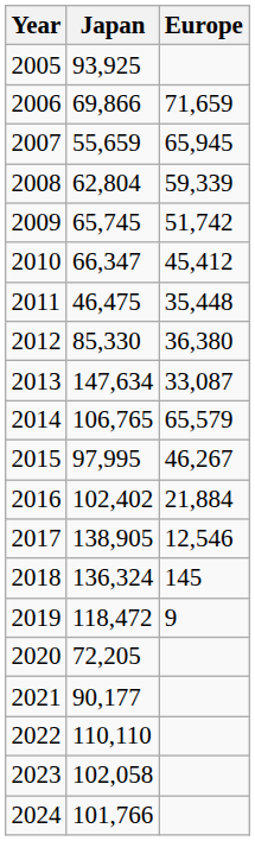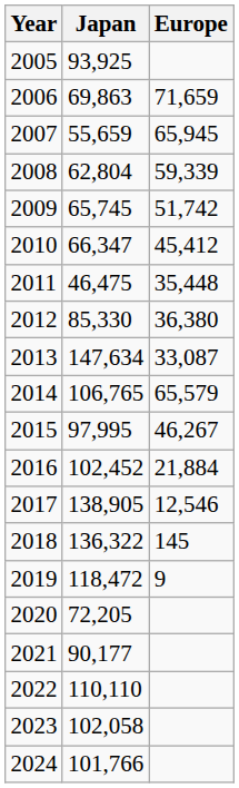2006 | Japan: 69,866 -> 69,863
2016 | Japan: 102,402 -> 102,452
2018 | Japan: 136,324 -> 136,322
